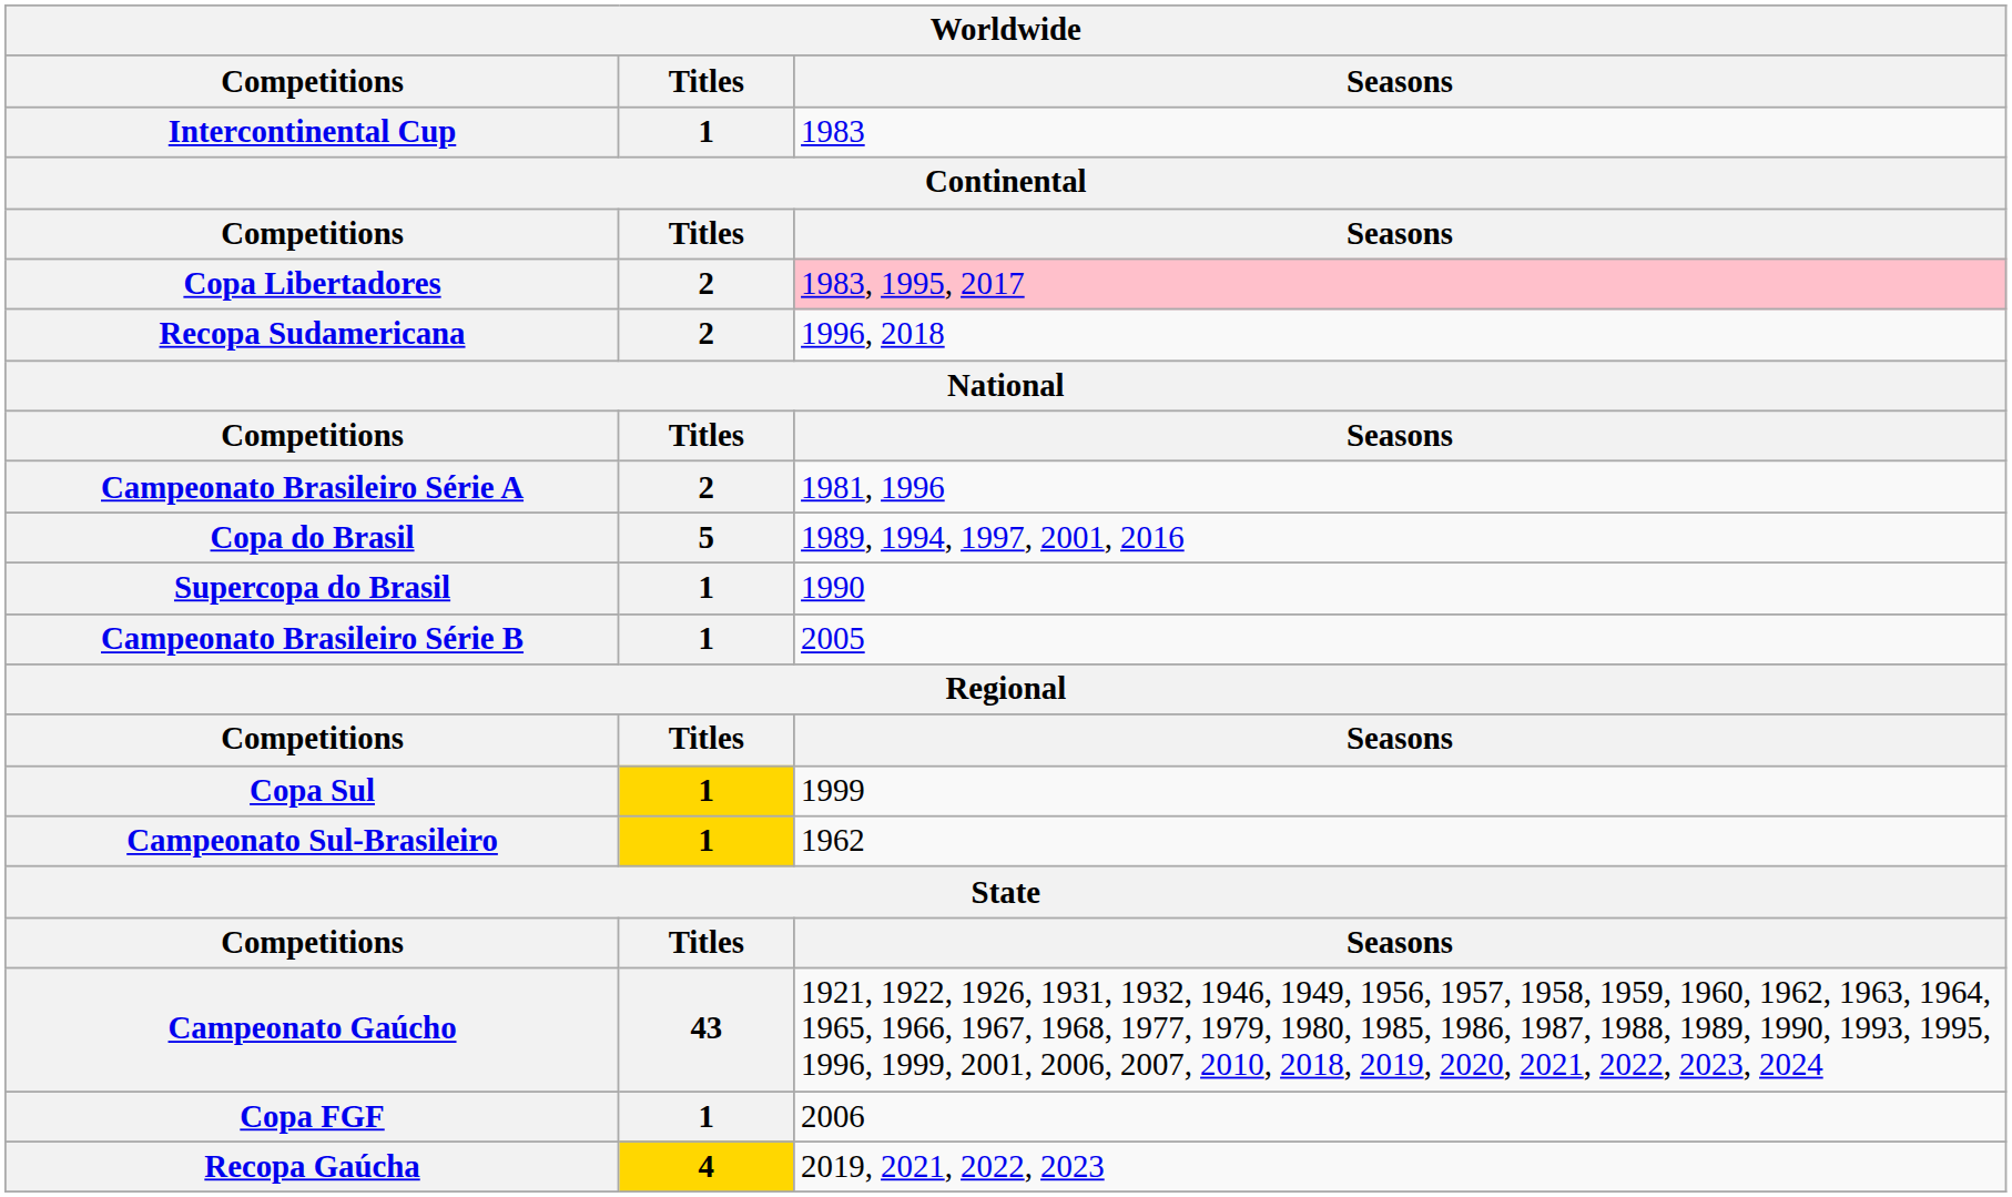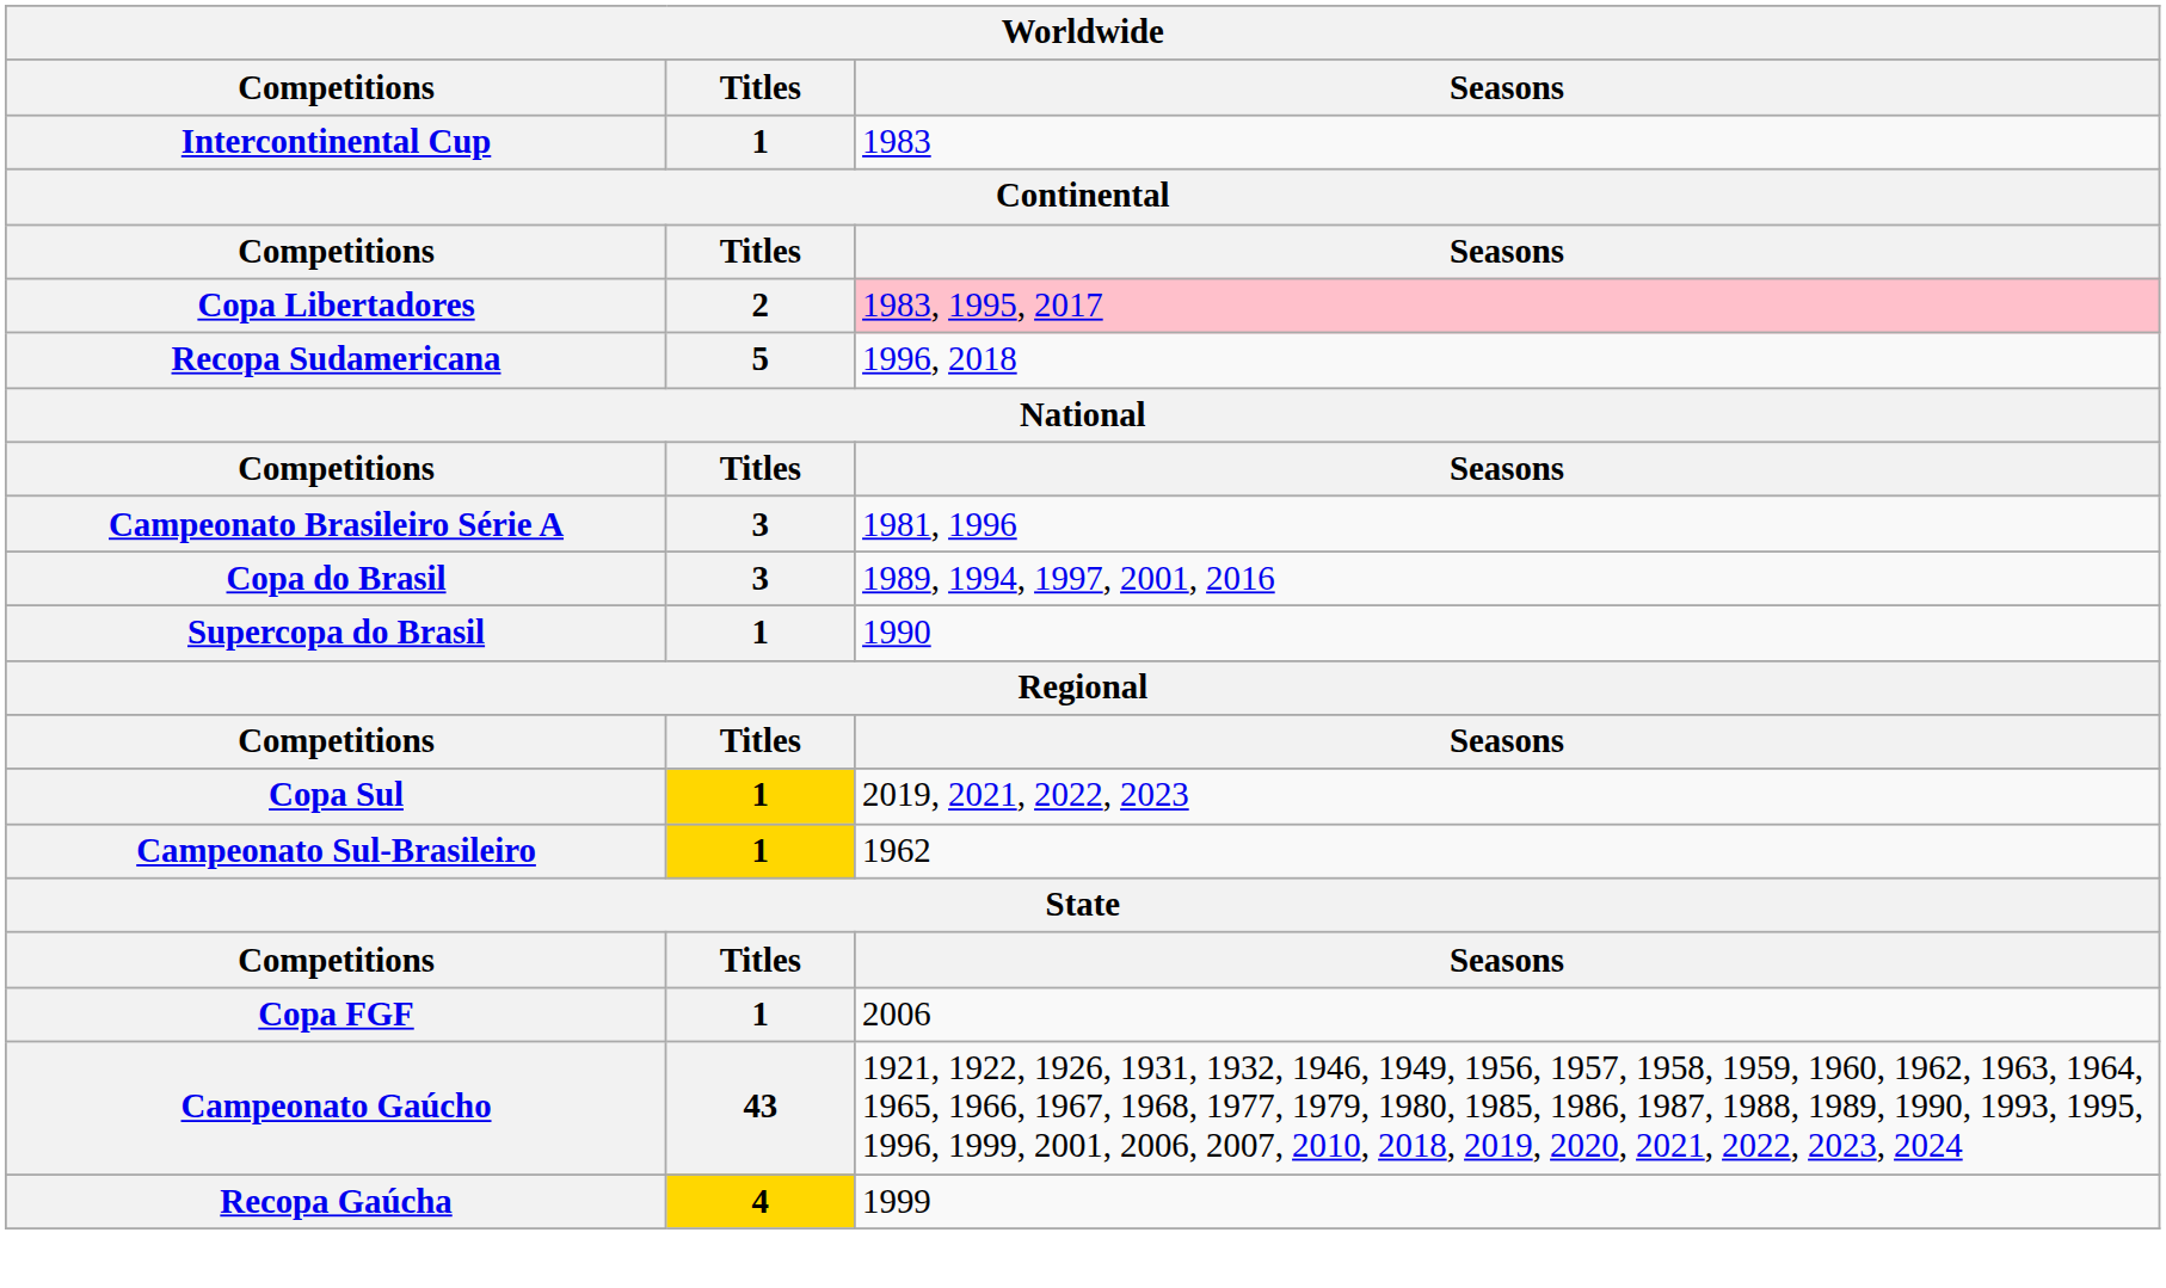Recopa Sudamericana | Titles: 2 -> 5
Campeonato Brasileiro Série A | Titles: 2 -> 3
Copa do Brasil | Titles: 5 -> 3
- row: Campeonato Brasileiro Série B | 1 | 2005
Copa Sul | Seasons: 1999 -> 2019, 2021, 2022, 2023
rows swapped: Campeonato Gaúcho <-> Copa FGF
Recopa Gaúcha | Seasons: 2019, 2021, 2022, 2023 -> 1999
